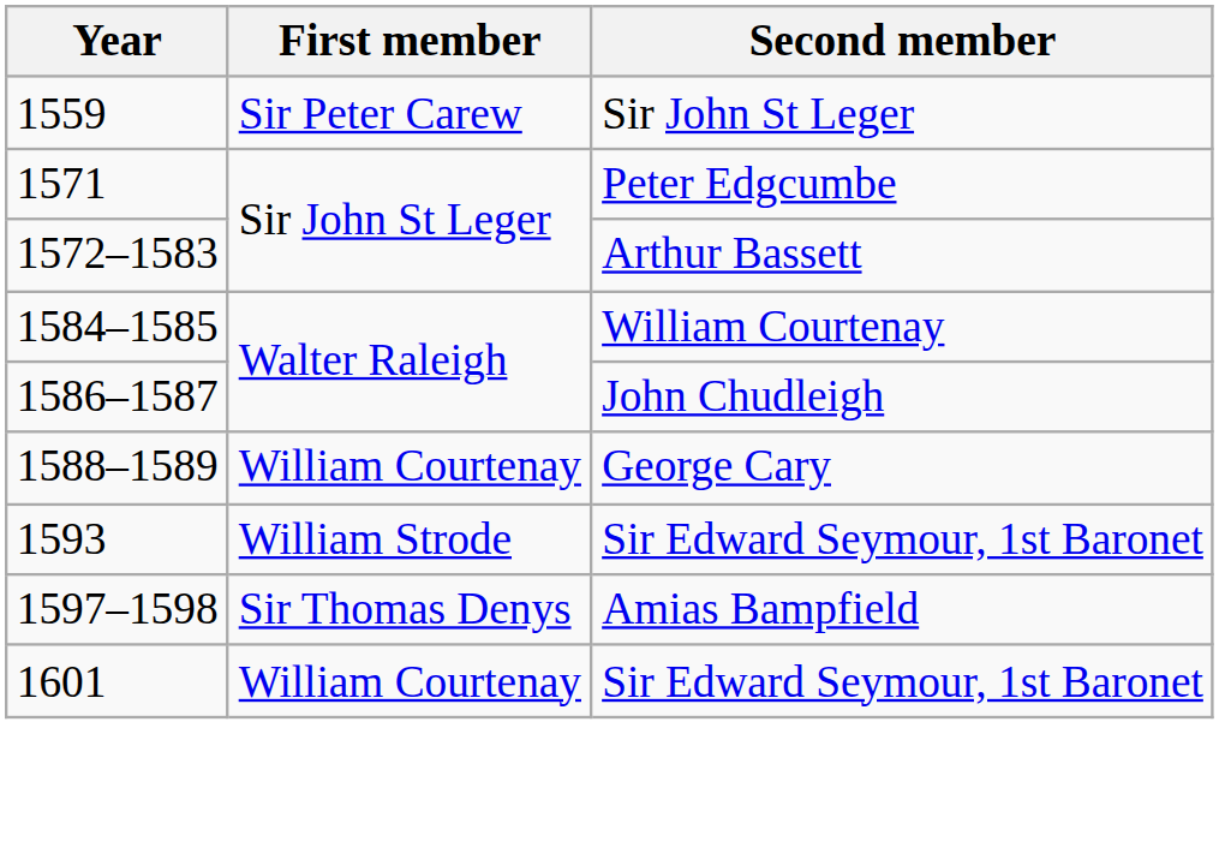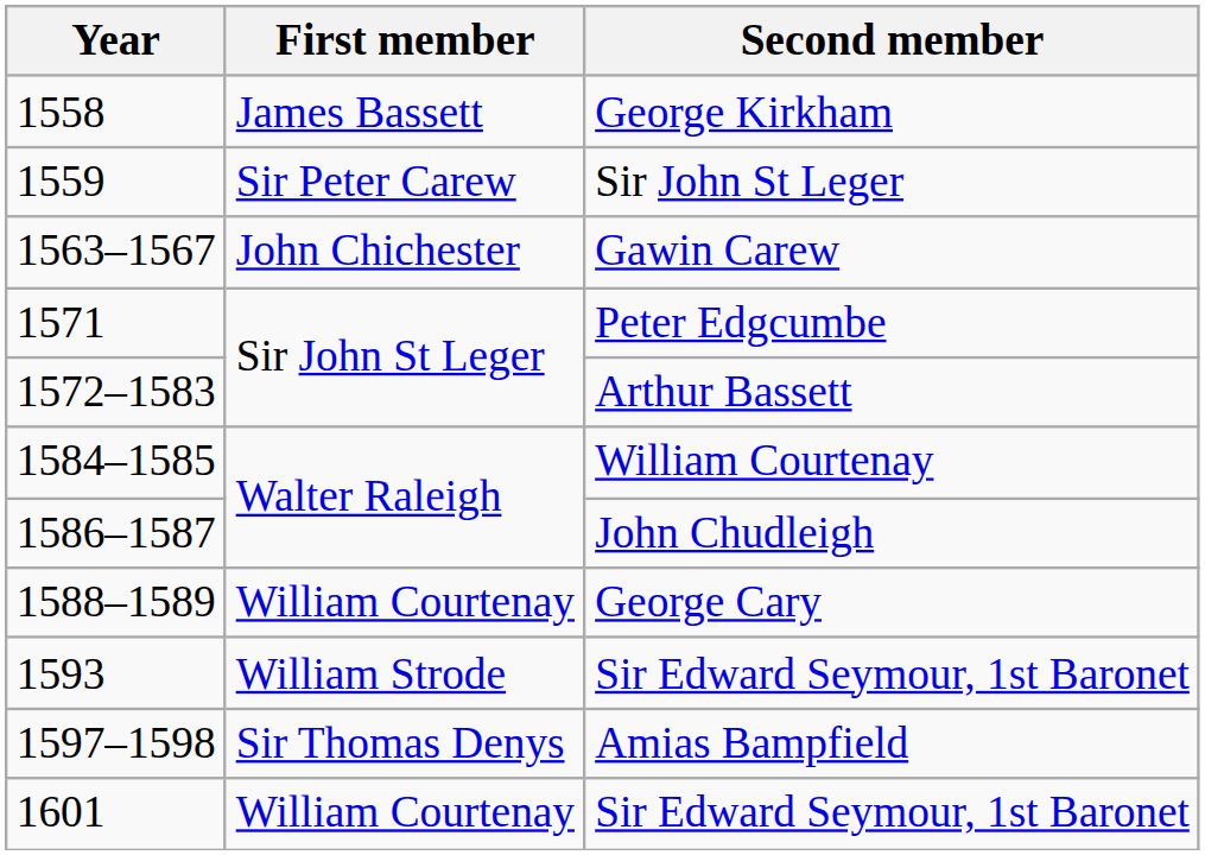+ row: 1558 | James Bassett | George Kirkham
+ row: 1563–1567 | John Chichester | Gawin Carew
